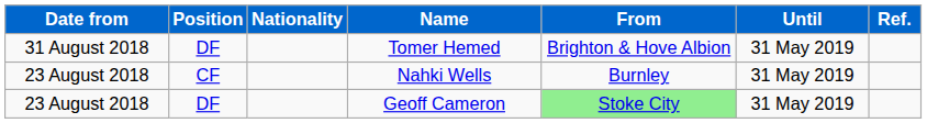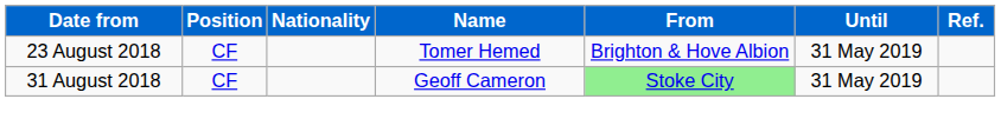Tomer Hemed | Date from: 31 August 2018 -> 23 August 2018
Tomer Hemed | Position: DF -> CF
- row: 23 August 2018 | CF | Nahki Wells | Burnley | 31 May 2019
Geoff Cameron | Date from: 23 August 2018 -> 31 August 2018
Geoff Cameron | Position: DF -> CF
